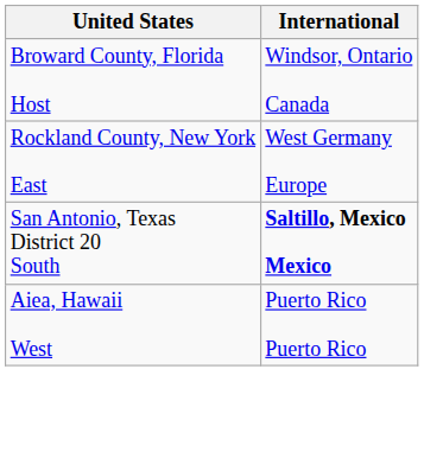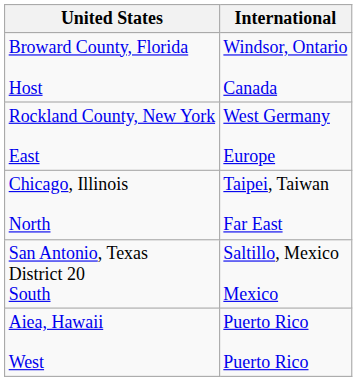+ row: Chicago, Illinois North | Taipei, Taiwan Far East
San Antonio, Texas District 20 South | International: bold -> normal
